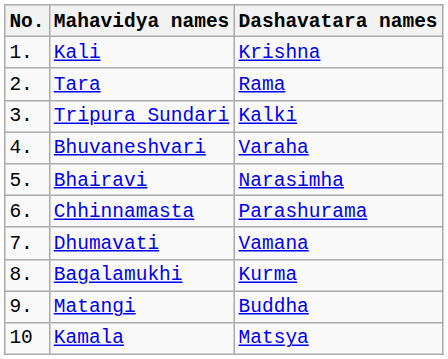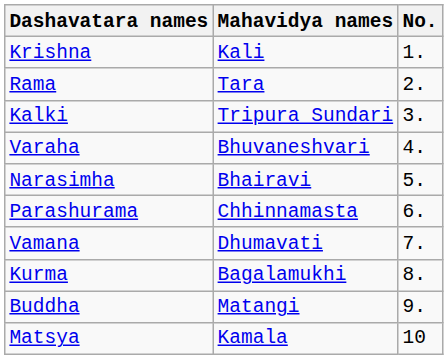columns swapped: No. <-> Dashavatara names
